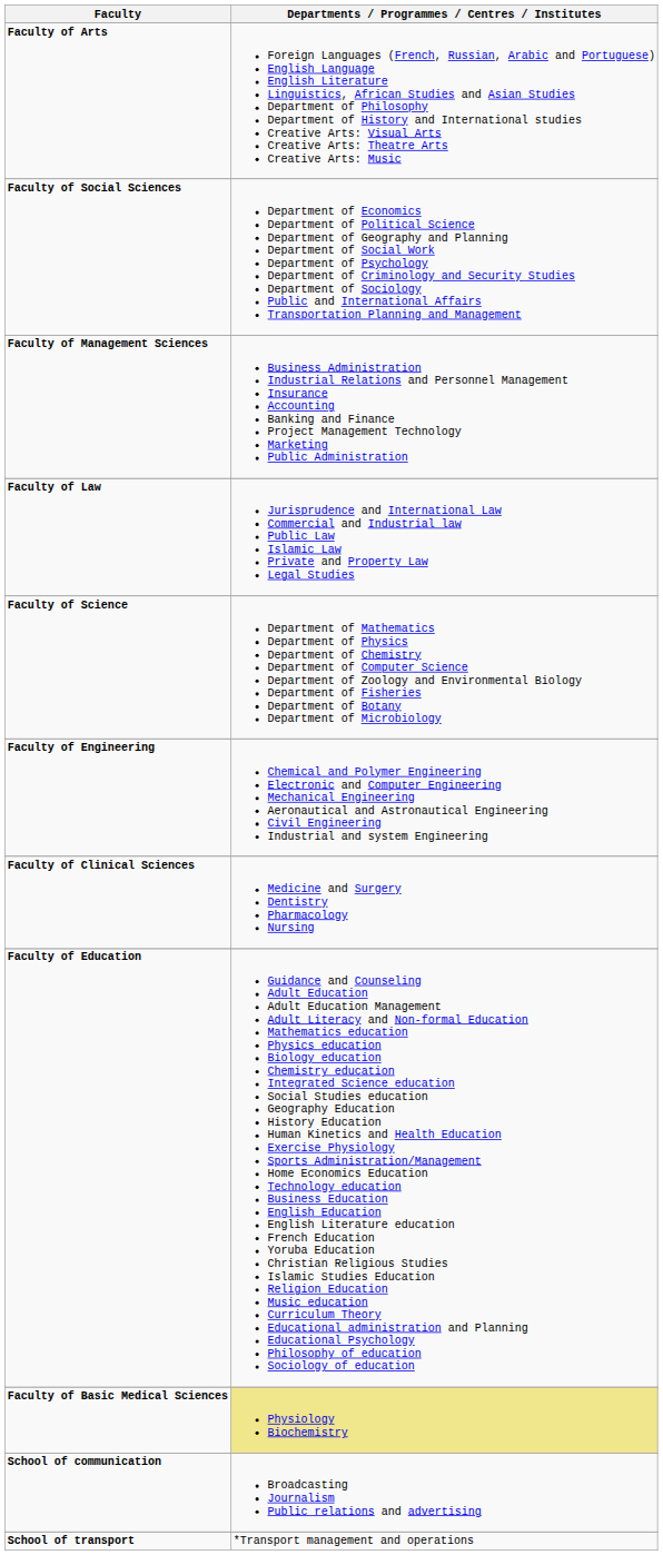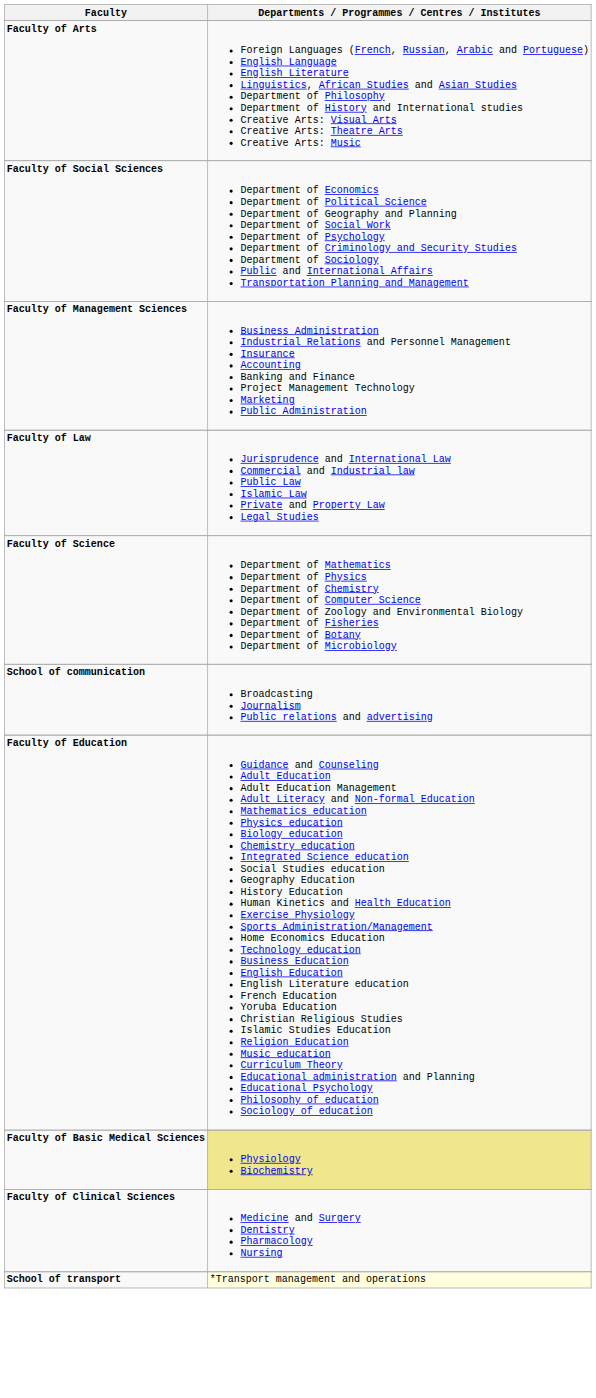- row: Faculty of Engineering | Chemical and Polymer Engineering Electronic and Computer Engineering Mechanical Engineering Aeronautical and Astronautical Engineering Civil Engineering Industrial and system Engineering
rows swapped: Faculty of Clinical Sciences <-> School of communication
School of transport | Departments / Programmes / Centres / Institutes: no background -> lightyellow background
